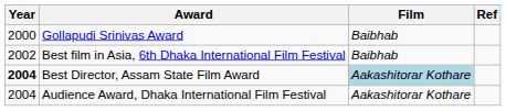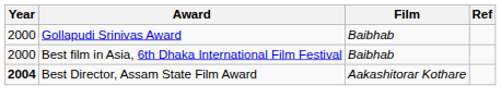Best film in Asia, 6th Dhaka International Film Festival | Year: 2002 -> 2000
Best Director, Assam State Film Award | Film: lightblue background -> no background
- row: 2004 | Audience Award, Dhaka International Film Festival | Aakashitorar Kothare
